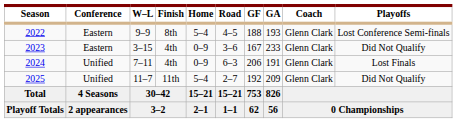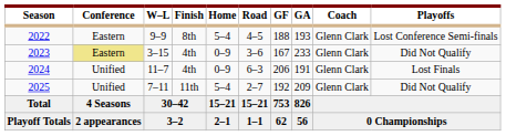2023 | Conference: no background -> khaki background
2024 | W–L: 7–11 -> 11–7
2025 | W–L: 11–7 -> 7–11
